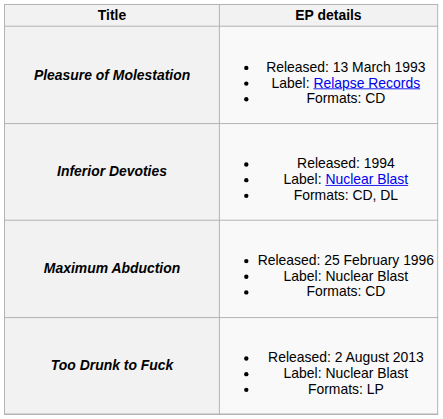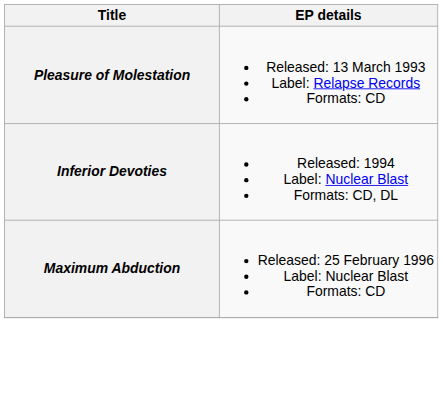- row: Too Drunk to Fuck | Released: 2 August 2013 Label: Nuclear Blast Formats: LP
